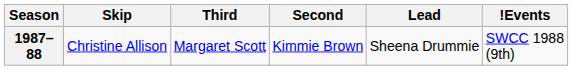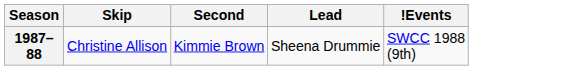- column: Third | Margaret Scott
